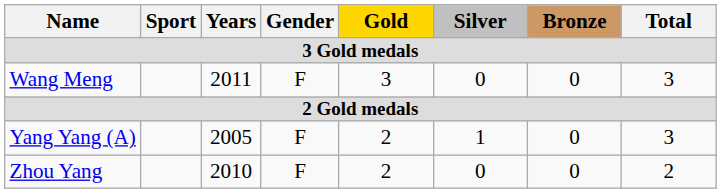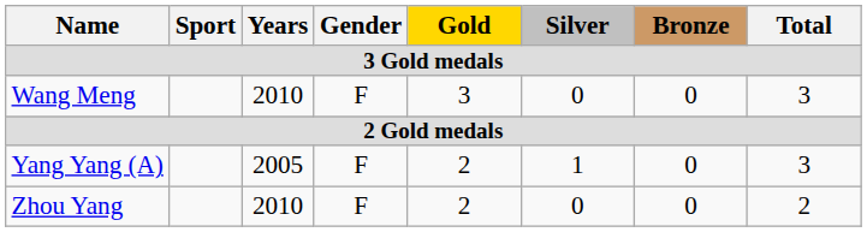Wang Meng | Years: 2011 -> 2010
